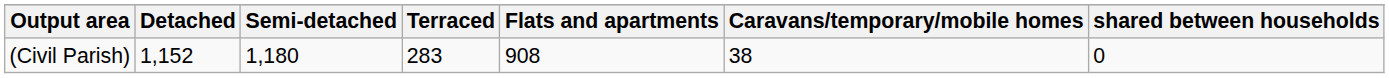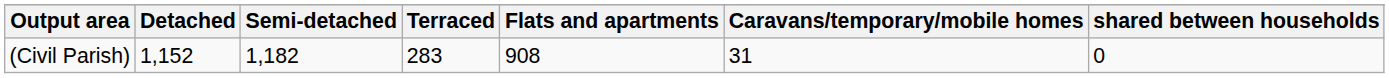(Civil Parish) | Semi-detached: 1,180 -> 1,182
(Civil Parish) | Caravans/temporary/mobile homes: 38 -> 31
